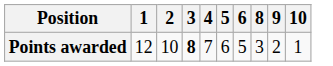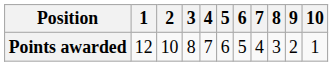+ column: 7 | 4
Points awarded | 3: bold -> normal
